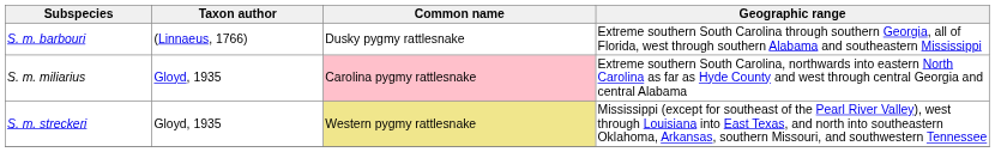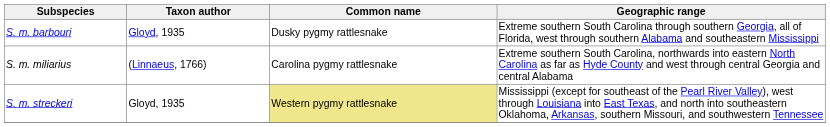S. m. barbouri | Taxon author: (Linnaeus, 1766) -> Gloyd, 1935
S. m. miliarius | Taxon author: Gloyd, 1935 -> (Linnaeus, 1766)
S. m. miliarius | Common name: pink background -> no background
